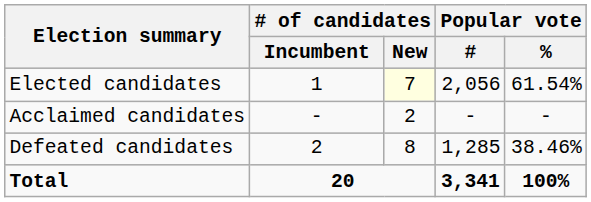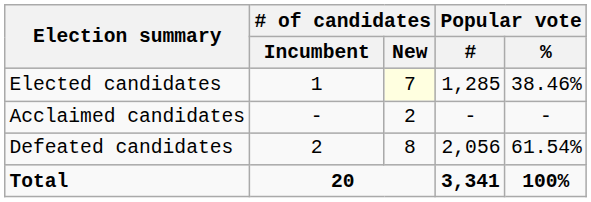Elected candidates | Popular vote / #: 2,056 -> 1,285
Elected candidates | Popular vote / %: 61.54% -> 38.46%
Defeated candidates | Popular vote / #: 1,285 -> 2,056
Defeated candidates | Popular vote / %: 38.46% -> 61.54%
